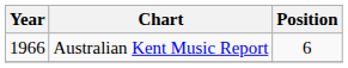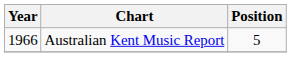Australian Kent Music Report | Position: 6 -> 5
